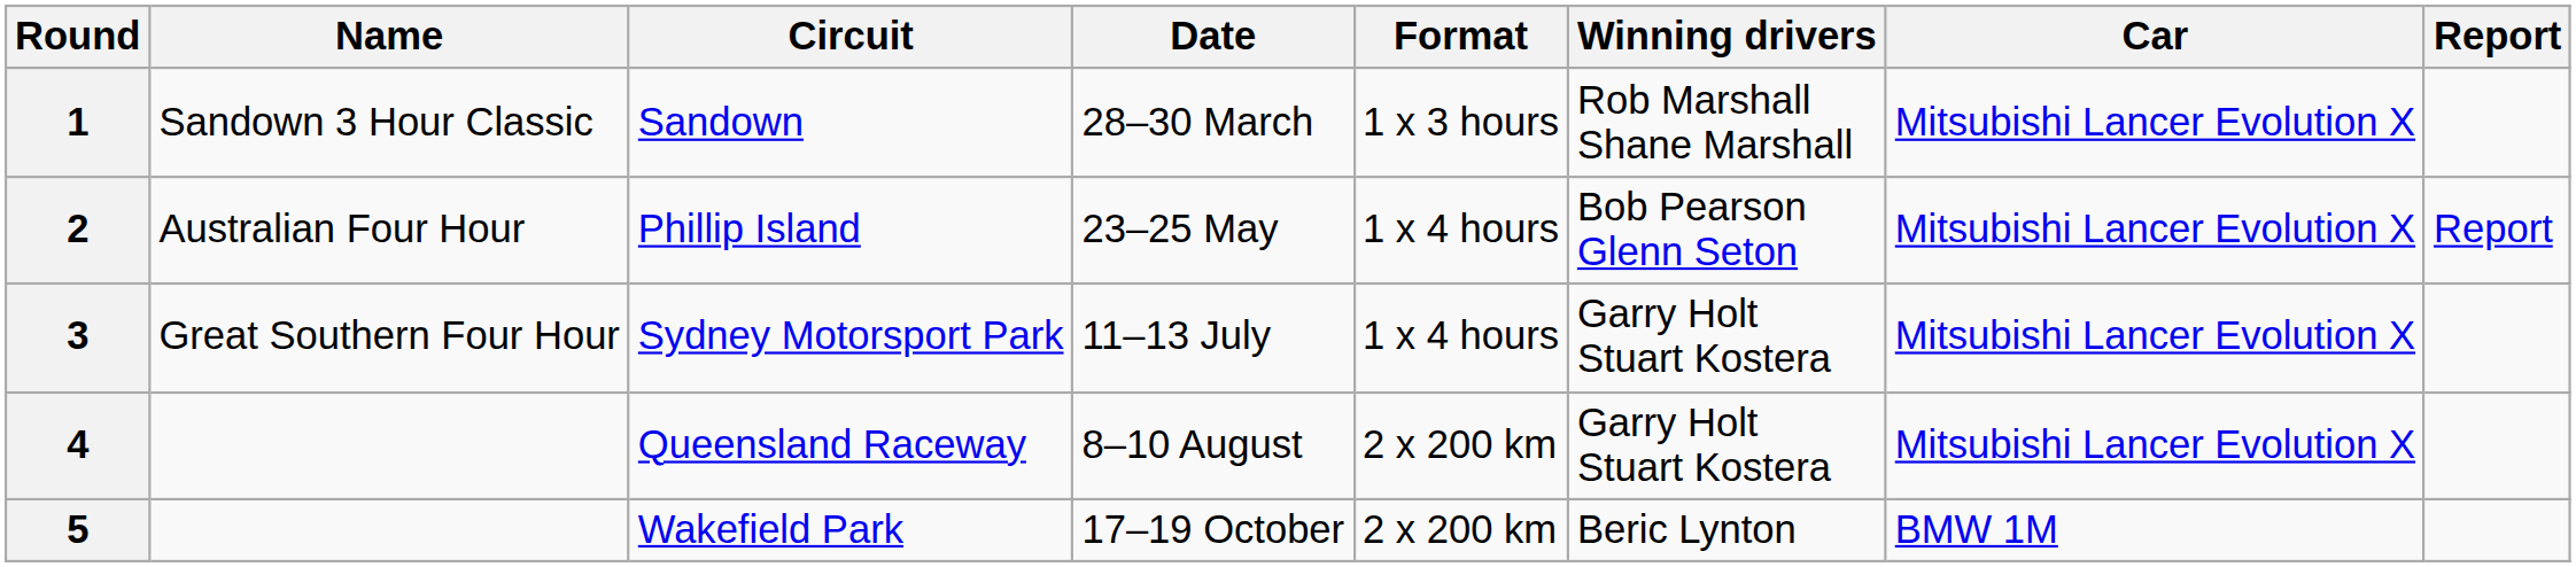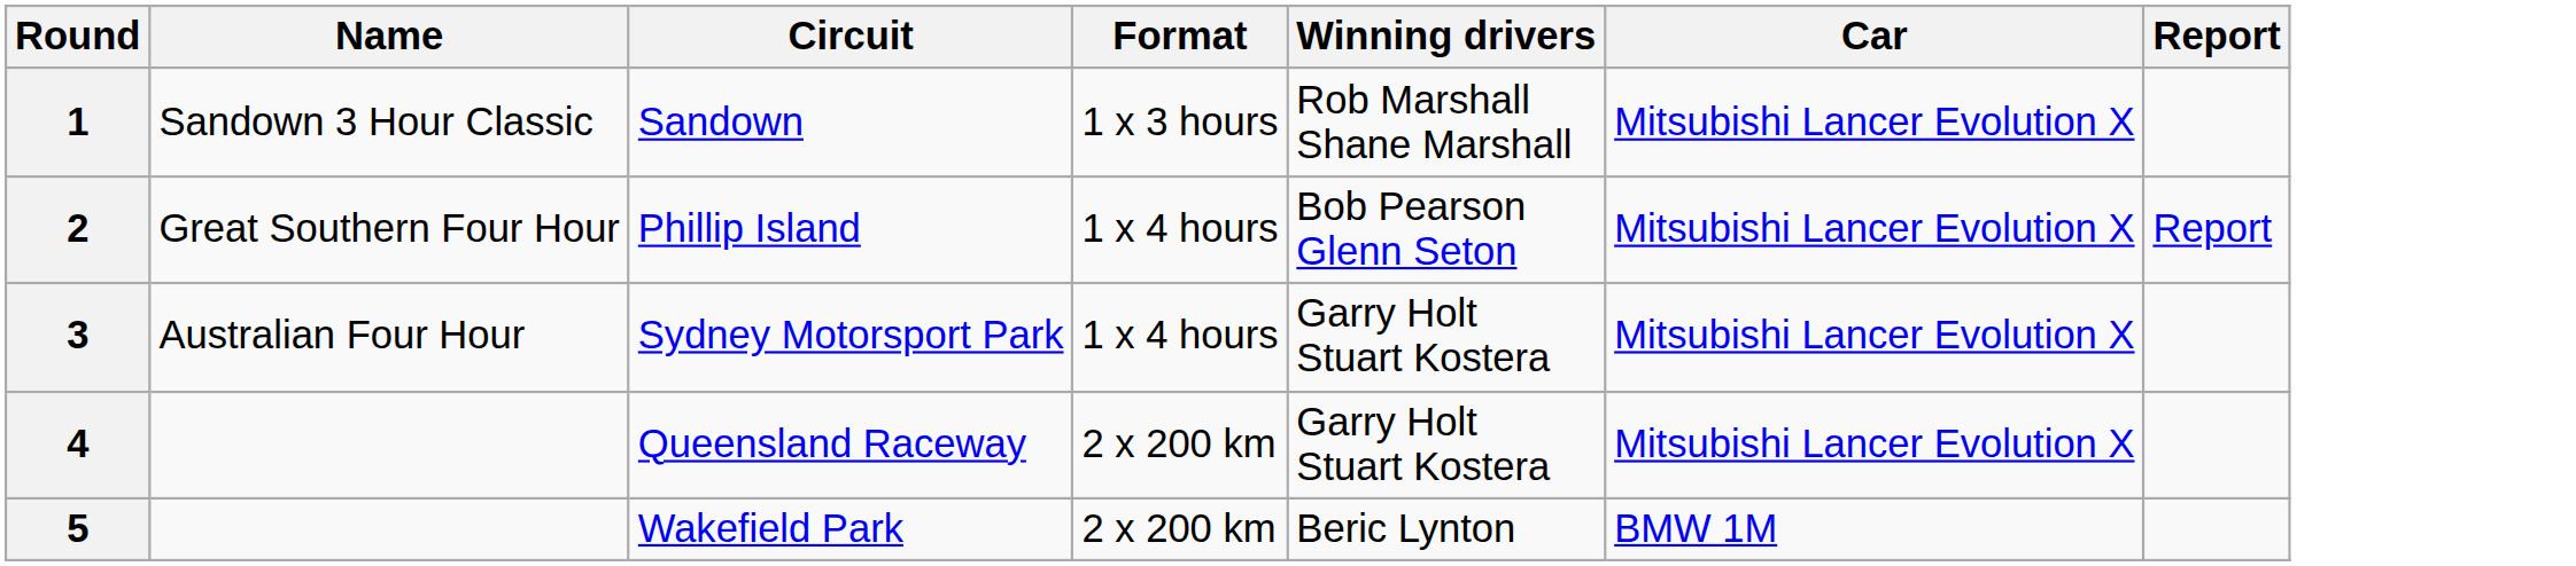- column: Date | 28–30 March | 23–25 May | 11–13 July | 8–10 August | 17–19 October
2 | Name: Australian Four Hour -> Great Southern Four Hour
3 | Name: Great Southern Four Hour -> Australian Four Hour
